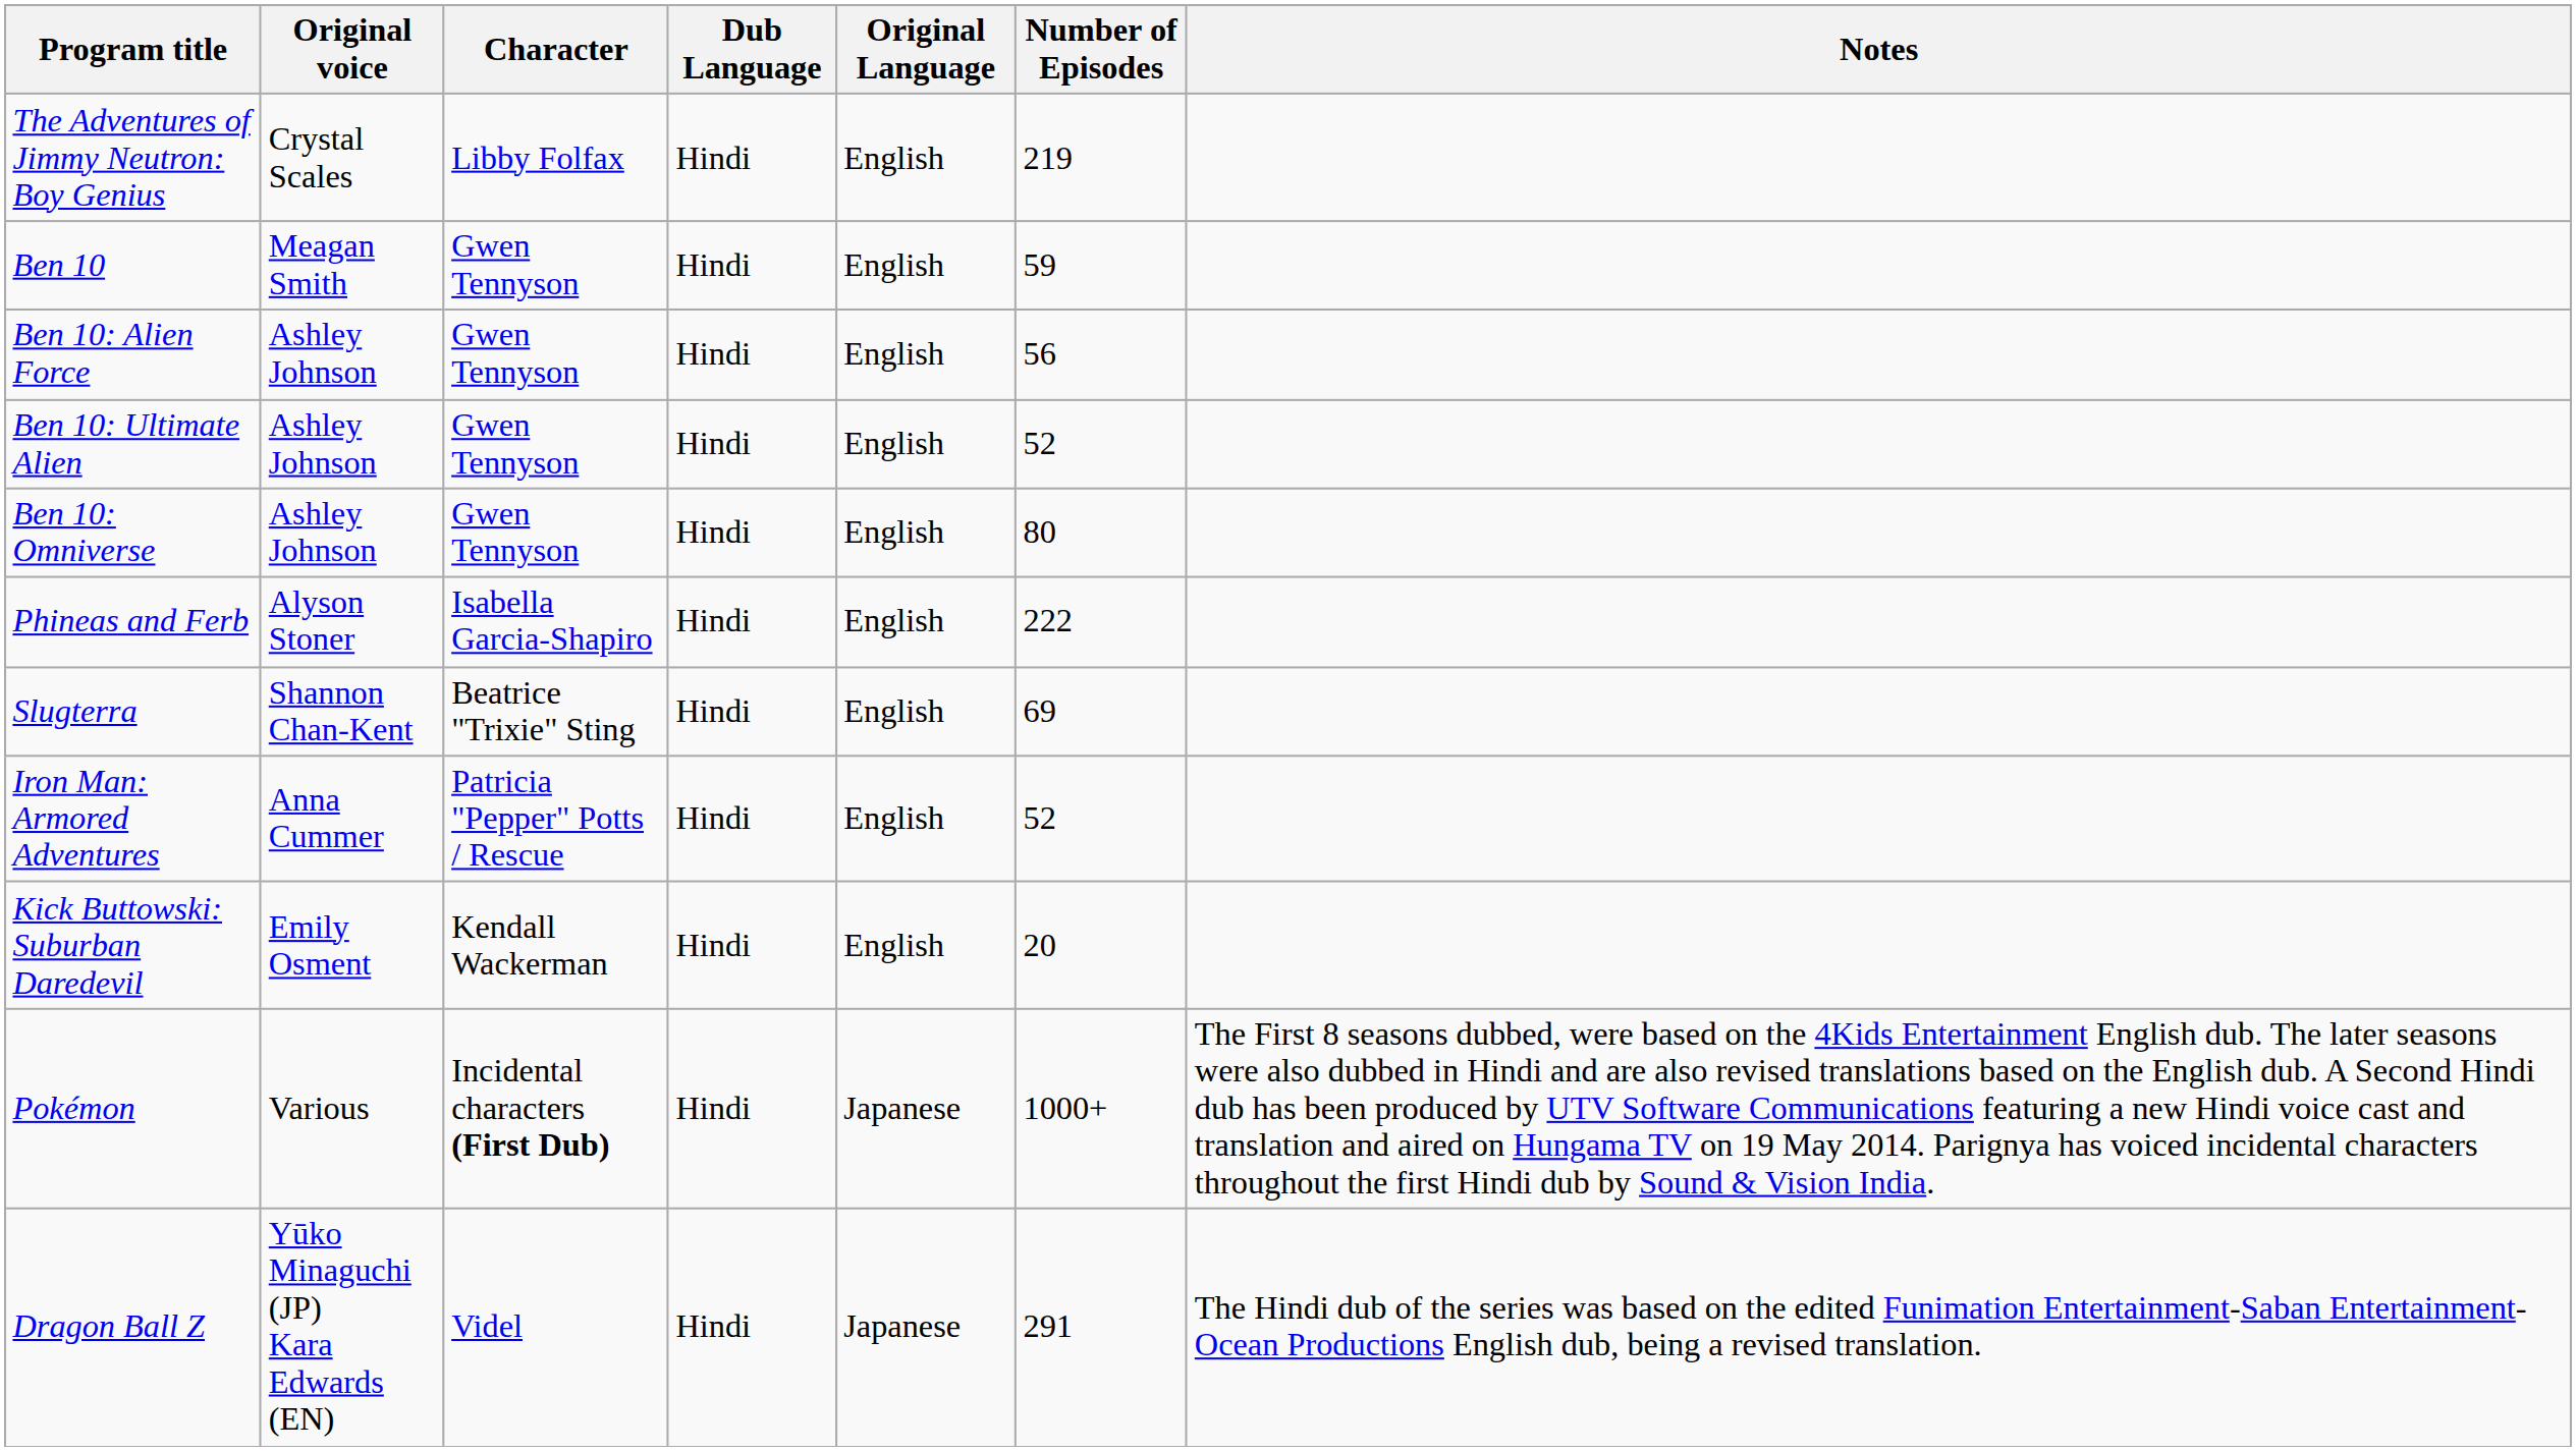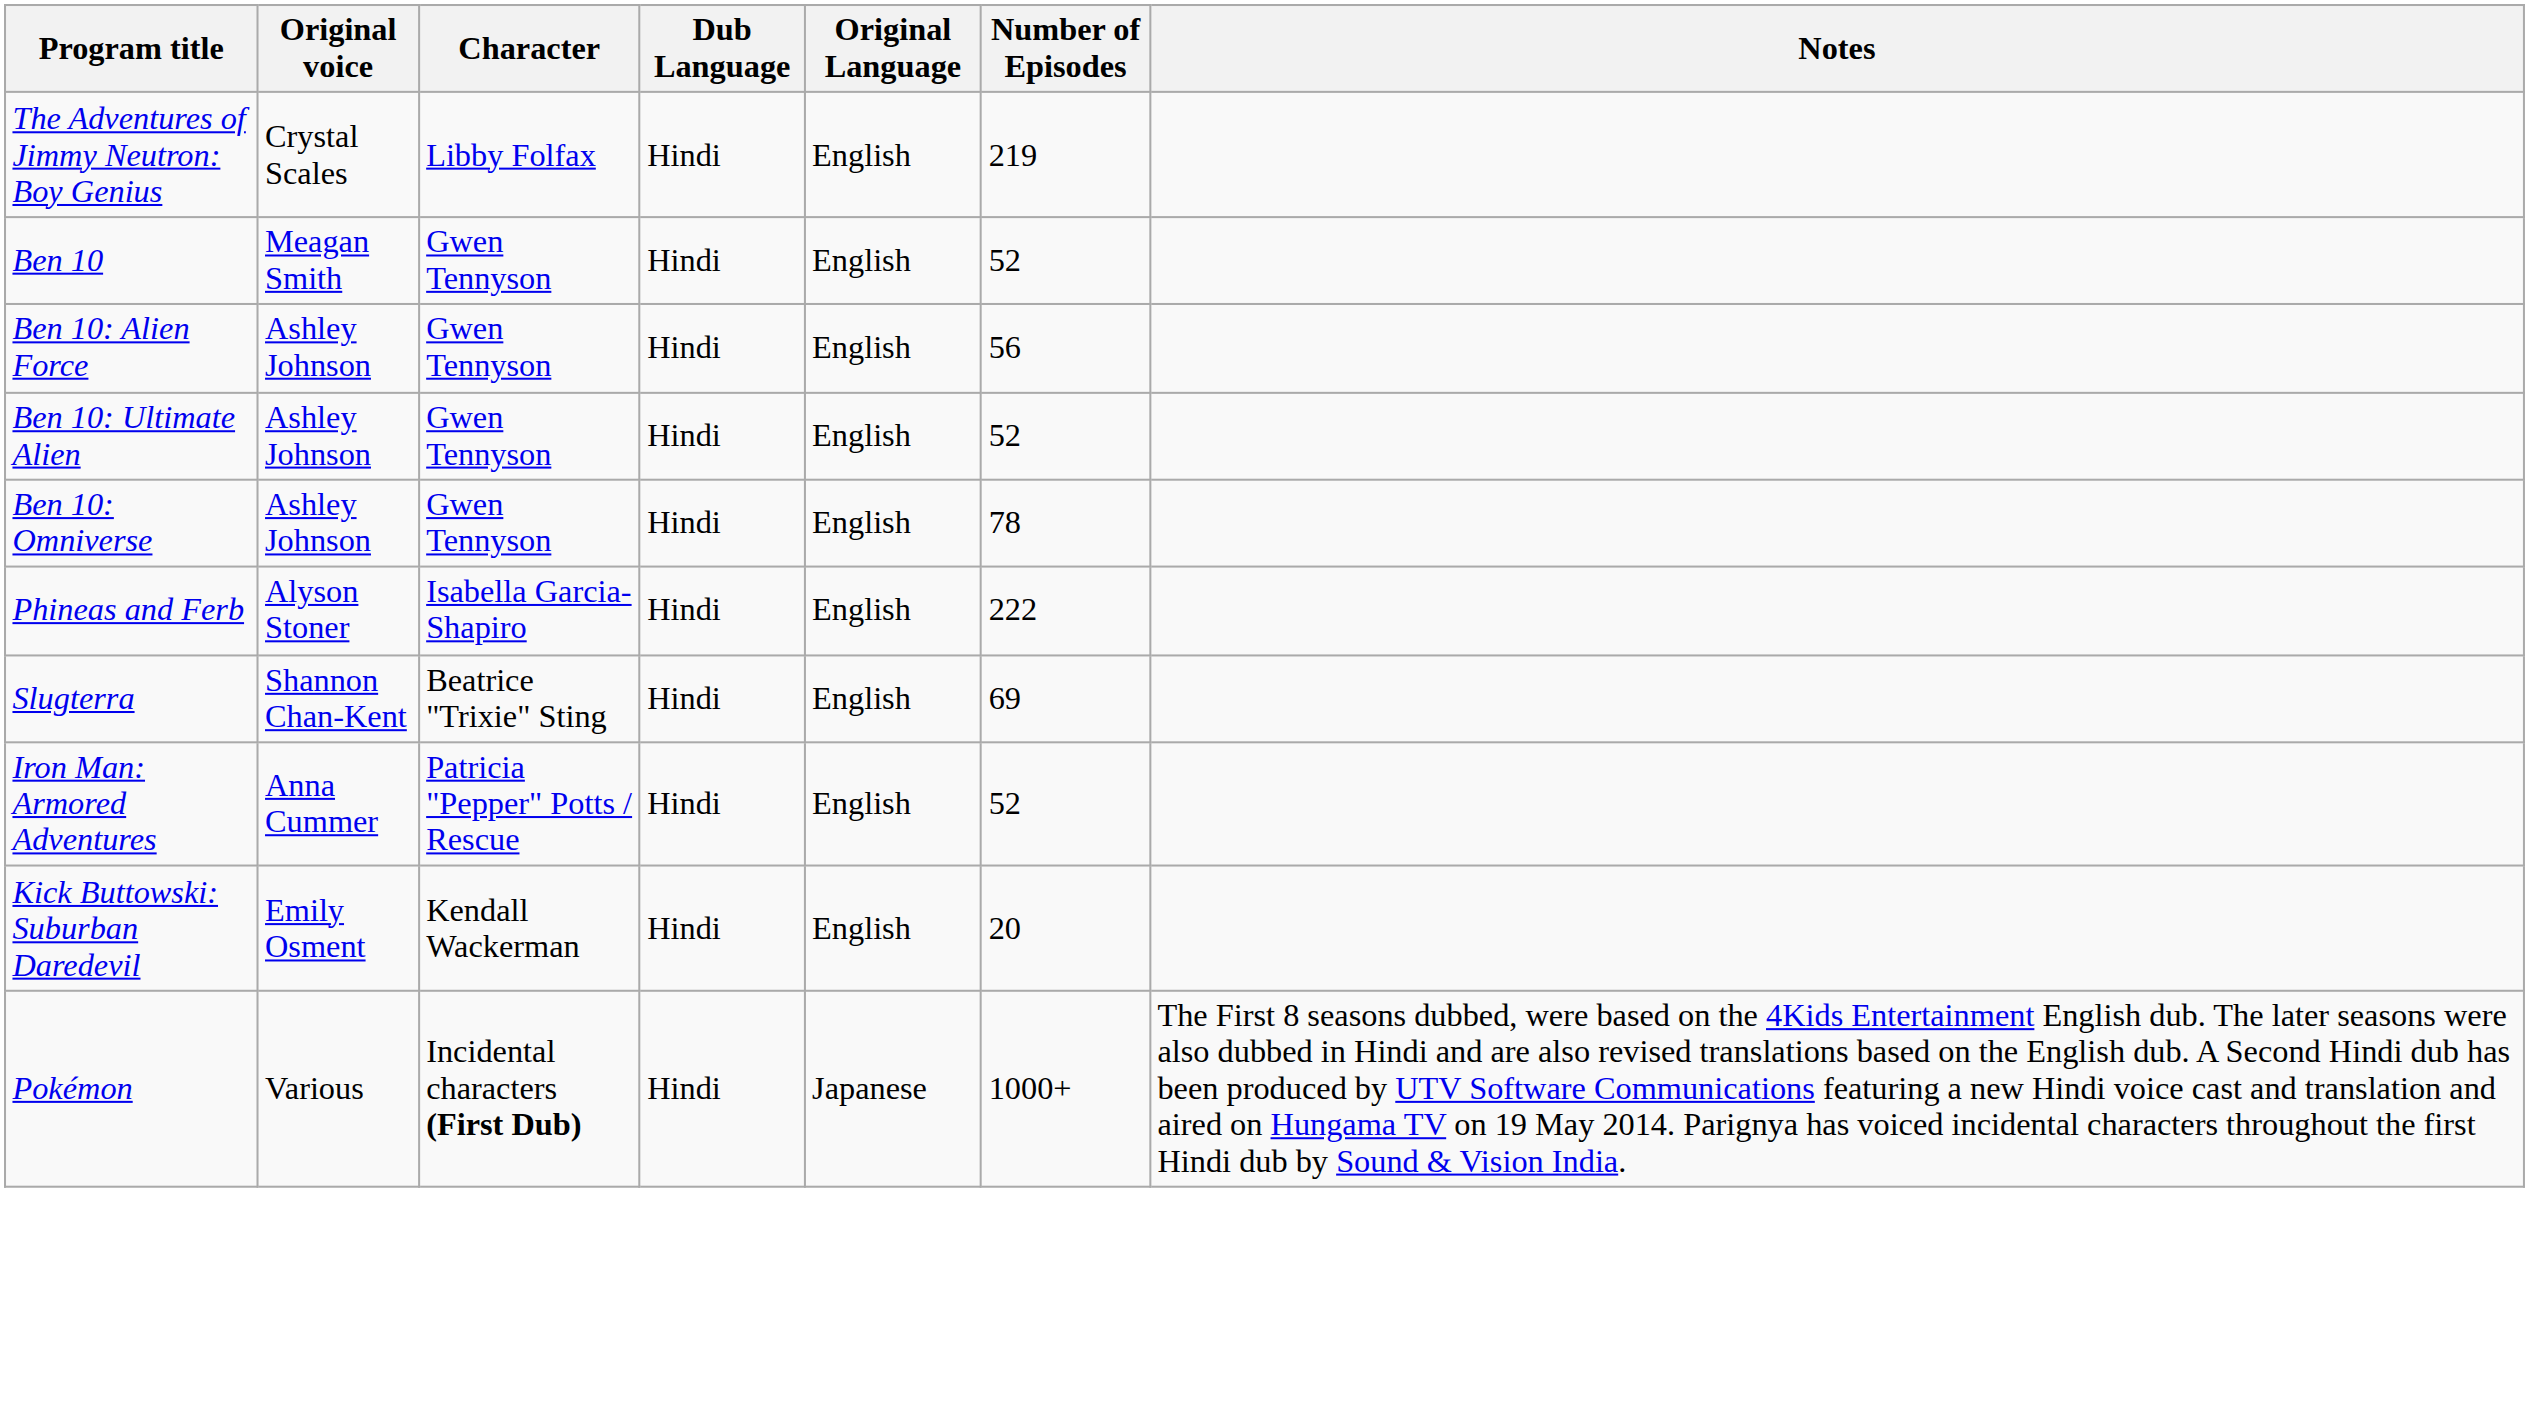Ben 10 | Number of Episodes: 59 -> 52
Ben 10: Omniverse | Number of Episodes: 80 -> 78
- row: Dragon Ball Z | Yūko Minaguchi (JP) Kara Edwards (EN) | Videl | Hindi | Japanese | 291 | The Hindi dub of the series was based on the edited Funimation Entertainment-Saban Entertainment-Ocean Productions English dub, being a revised translation.
